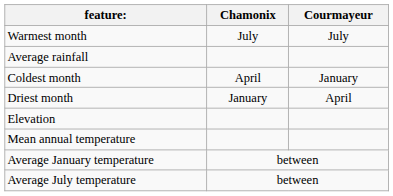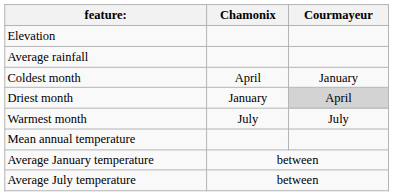rows swapped: Elevation <-> Warmest month
Driest month | Courmayeur: no background -> lightgrey background
